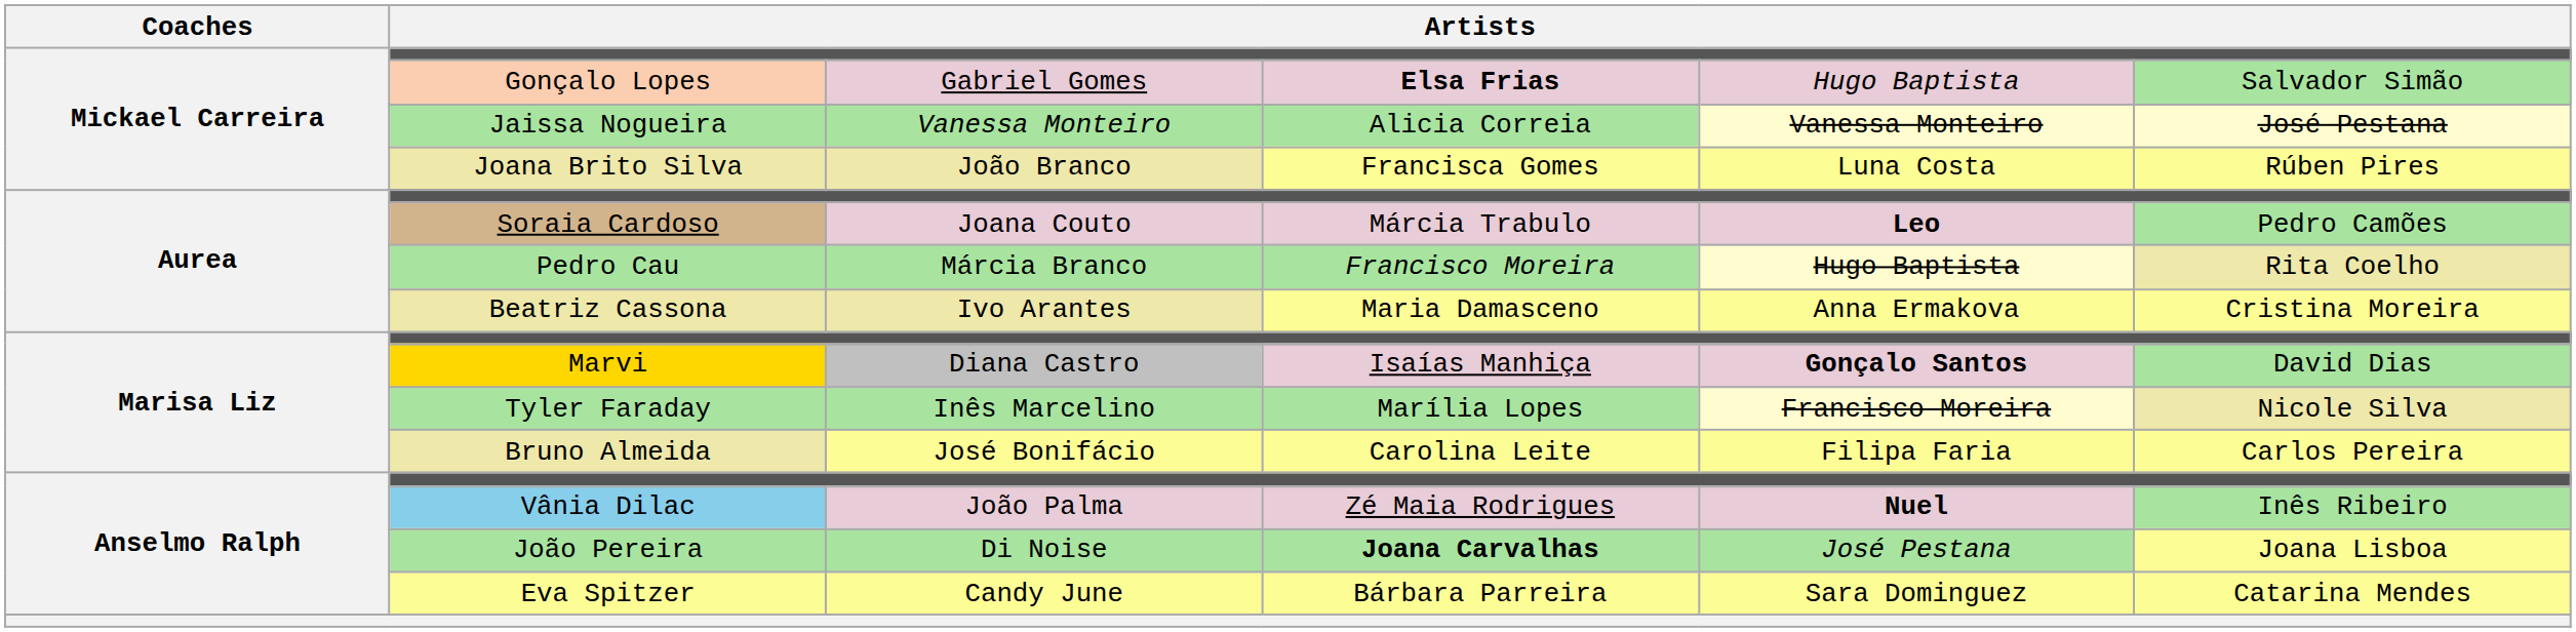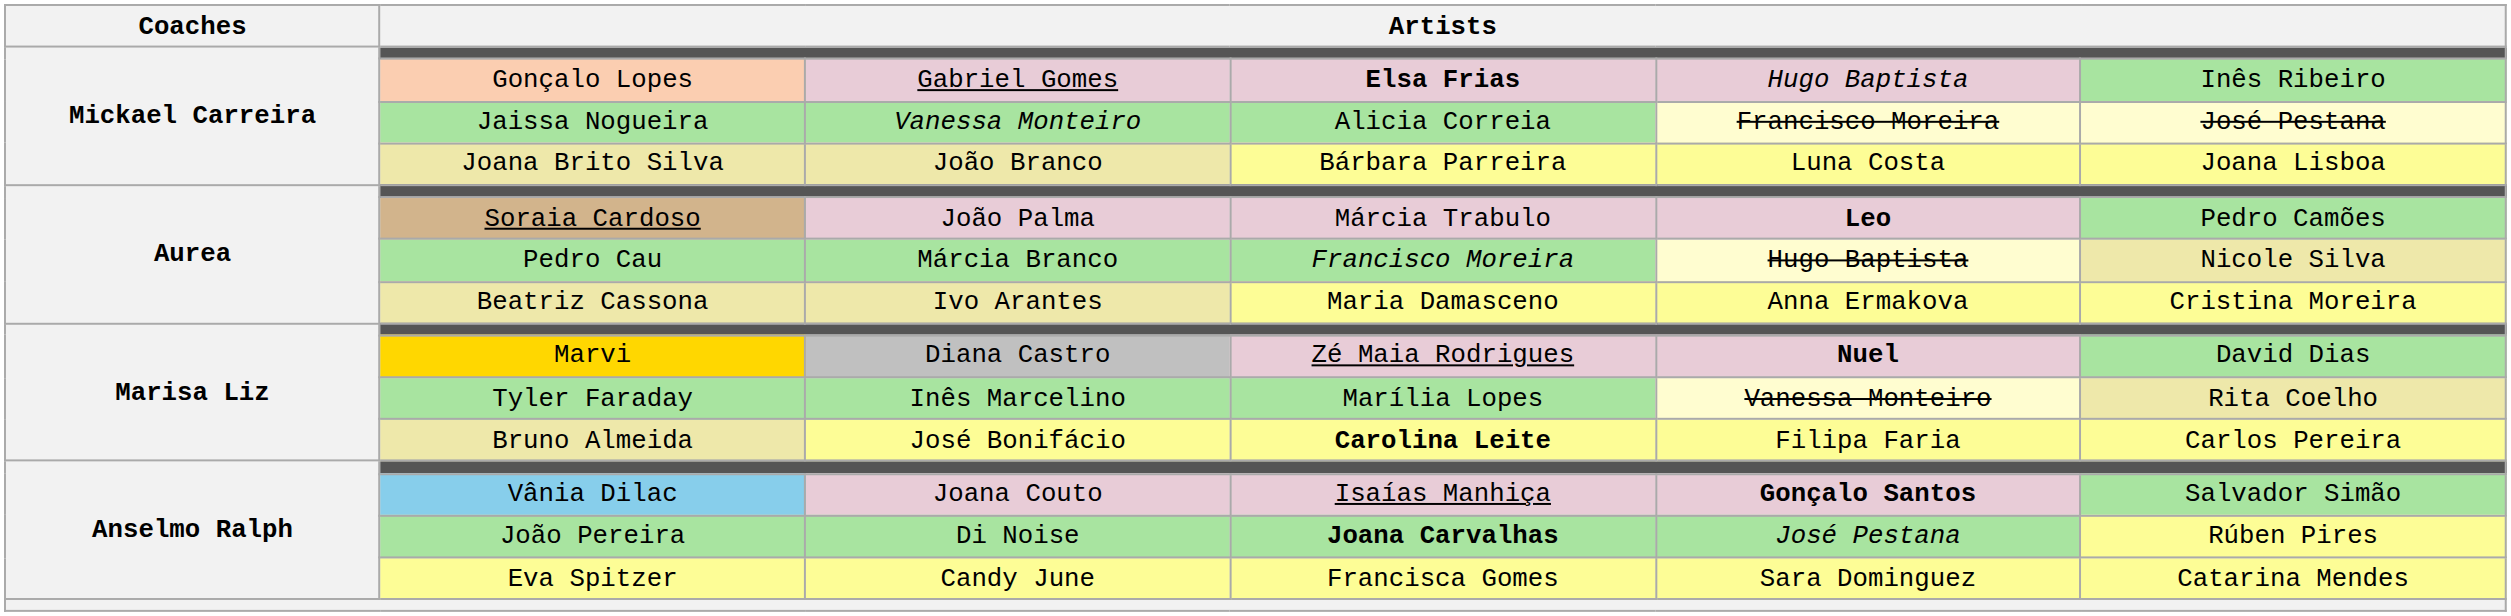Gonçalo Lopes | column 6: Salvador Simão -> Inês Ribeiro
Jaissa Nogueira | column 5: Vanessa Monteiro -> Francisco Moreira
Joana Brito Silva | column 4: Francisca Gomes -> Bárbara Parreira
Joana Brito Silva | column 6: Rúben Pires -> Joana Lisboa
Soraia Cardoso | column 3: Joana Couto -> João Palma
Pedro Cau | column 6: Rita Coelho -> Nicole Silva
Marvi | column 4: Isaías Manhiça -> Zé Maia Rodrigues
Marvi | column 5: Gonçalo Santos -> Nuel
Tyler Faraday | column 5: Francisco Moreira -> Vanessa Monteiro
Tyler Faraday | column 6: Nicole Silva -> Rita Coelho
Bruno Almeida | column 4: normal -> bold
Vânia Dilac | column 3: João Palma -> Joana Couto
Vânia Dilac | column 4: Zé Maia Rodrigues -> Isaías Manhiça
Vânia Dilac | column 5: Nuel -> Gonçalo Santos
Vânia Dilac | column 6: Inês Ribeiro -> Salvador Simão
João Pereira | column 6: Joana Lisboa -> Rúben Pires
Eva Spitzer | column 4: Bárbara Parreira -> Francisca Gomes
